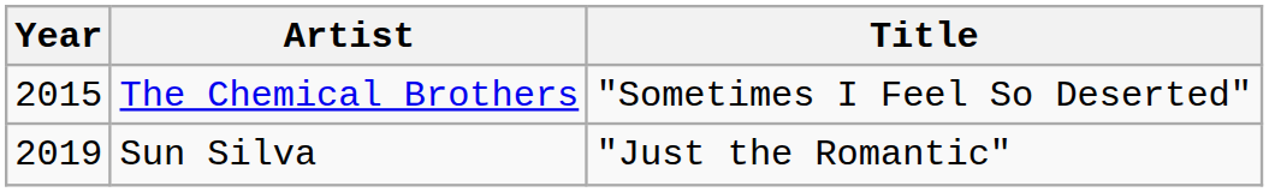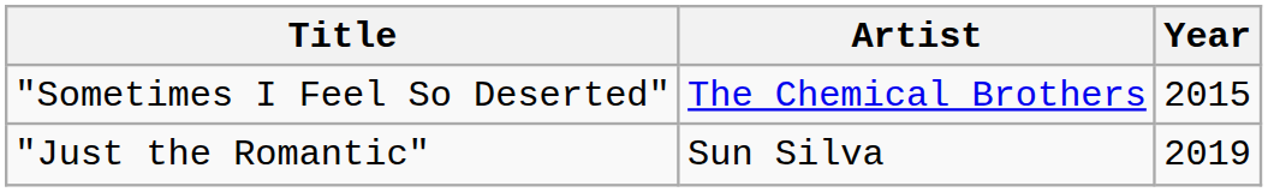columns swapped: Year <-> Title
